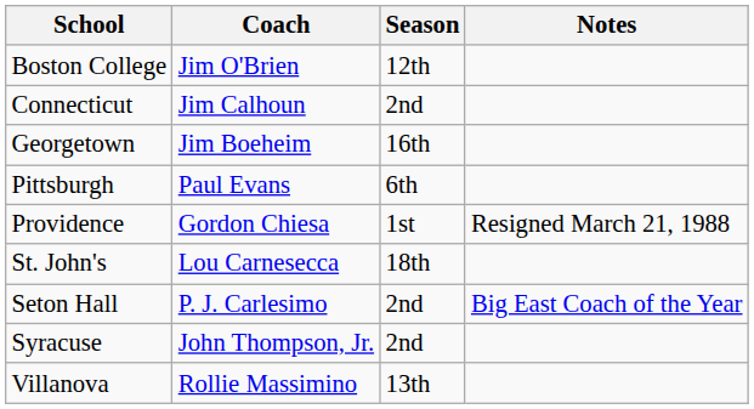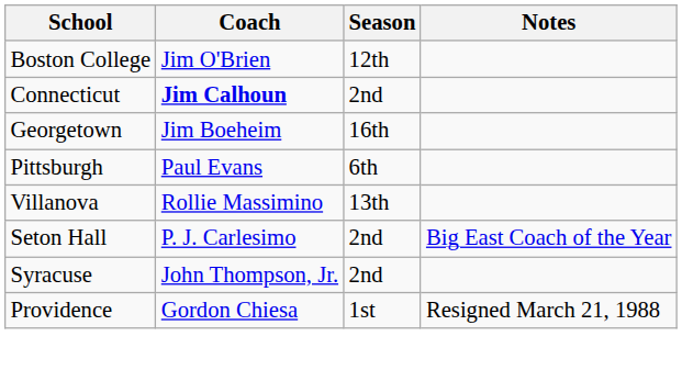Connecticut | Coach: normal -> bold
rows swapped: Providence <-> Villanova
- row: St. John's | Lou Carnesecca | 18th
